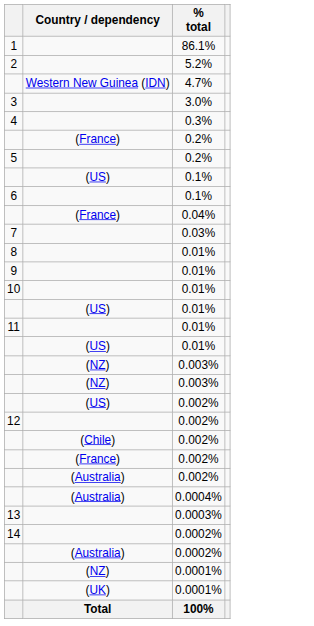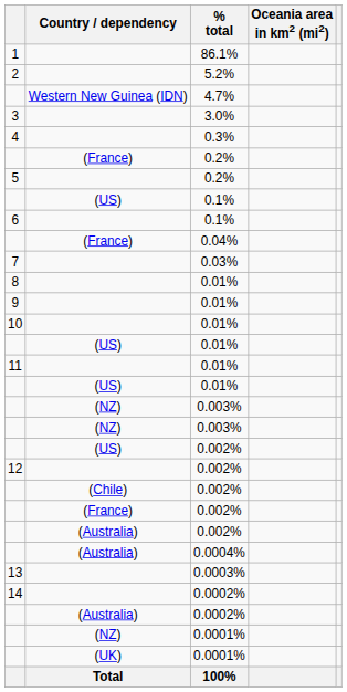+ column: Oceania area in km2 (mi2)
